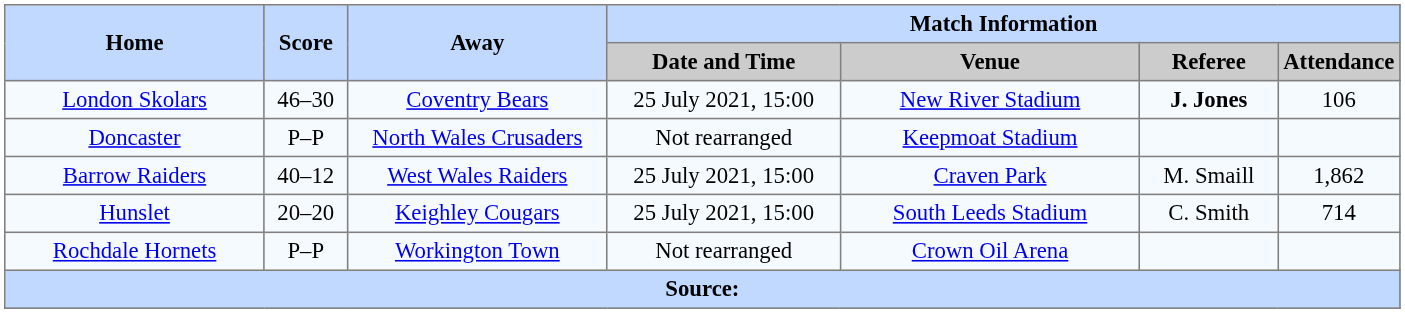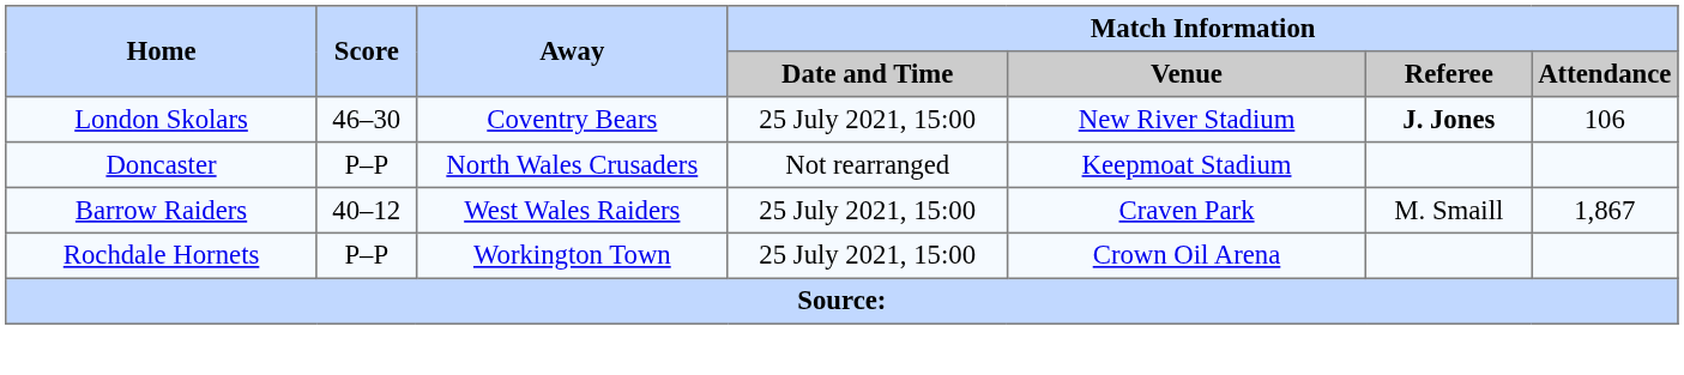Barrow Raiders | Match Information / Attendance: 1,862 -> 1,867
- row: Hunslet | 20–20 | Keighley Cougars | 25 July 2021, 15:00 | South Leeds Stadium | C. Smith | 714
Rochdale Hornets | Match Information / Date and Time: Not rearranged -> 25 July 2021, 15:00
